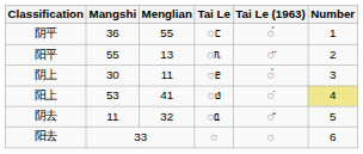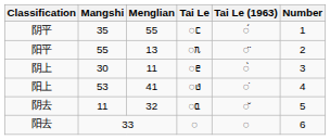阴平 | Mangshi: 36 -> 35
阳上 | Number: khaki background -> no background
